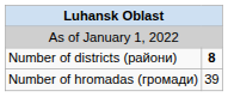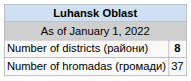Number of hromadas (громади) | column 2: 39 -> 37
